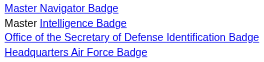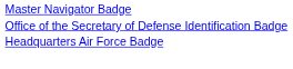- row: Master Intelligence Badge
